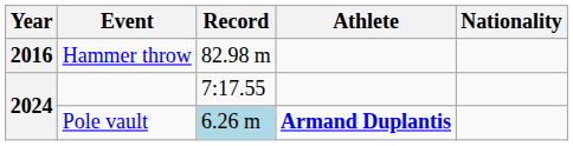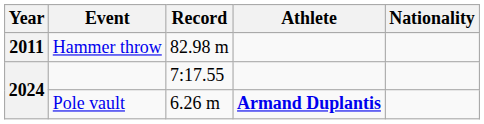Hammer throw | Year: 2016 -> 2011
Pole vault | Record: lightblue background -> no background
